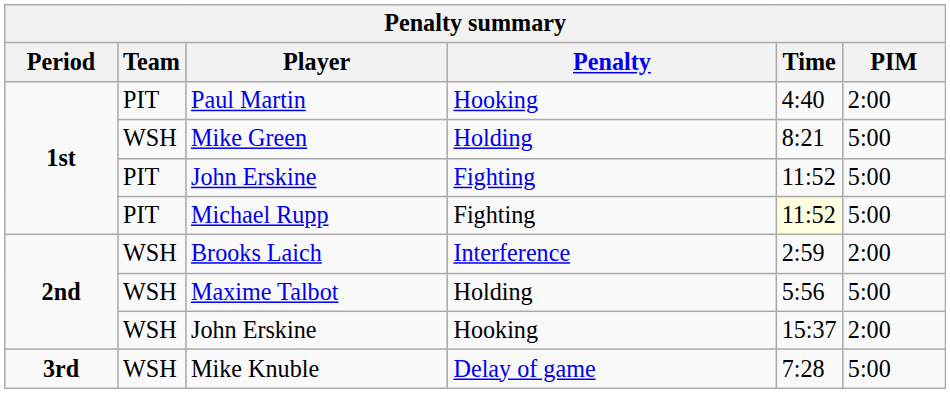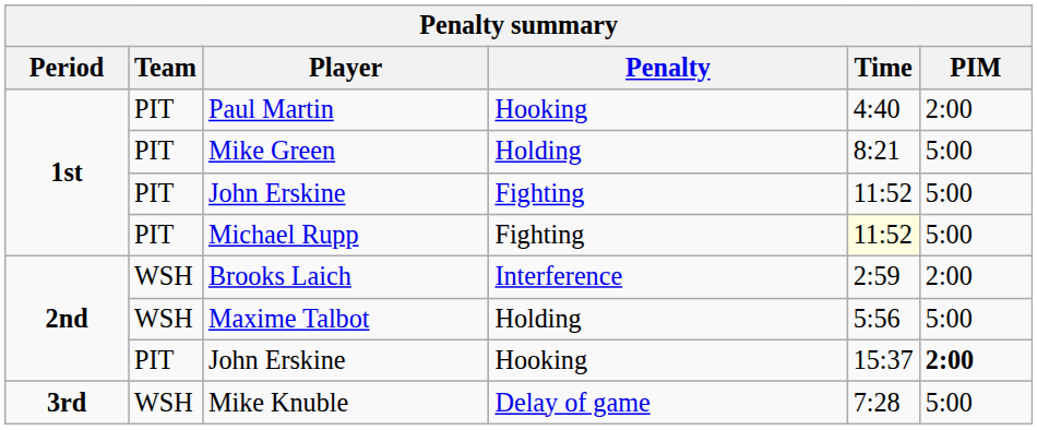Mike Green | Team: WSH -> PIT
John Erskine / Hooking | Team: WSH -> PIT
John Erskine / Hooking | PIM: normal -> bold
